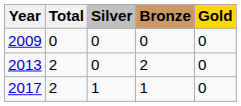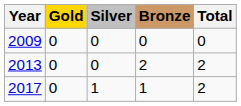columns swapped: Gold <-> Total
